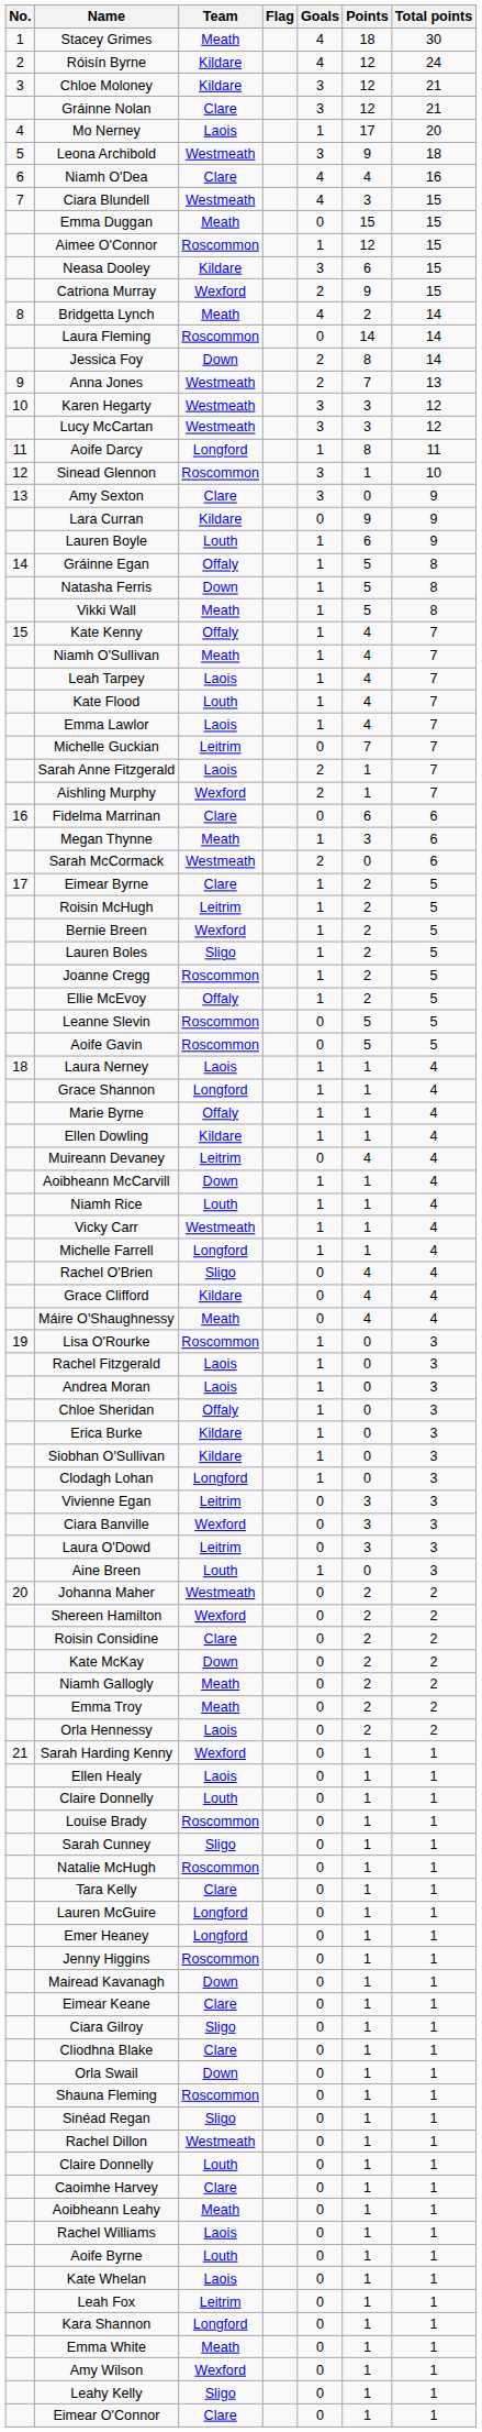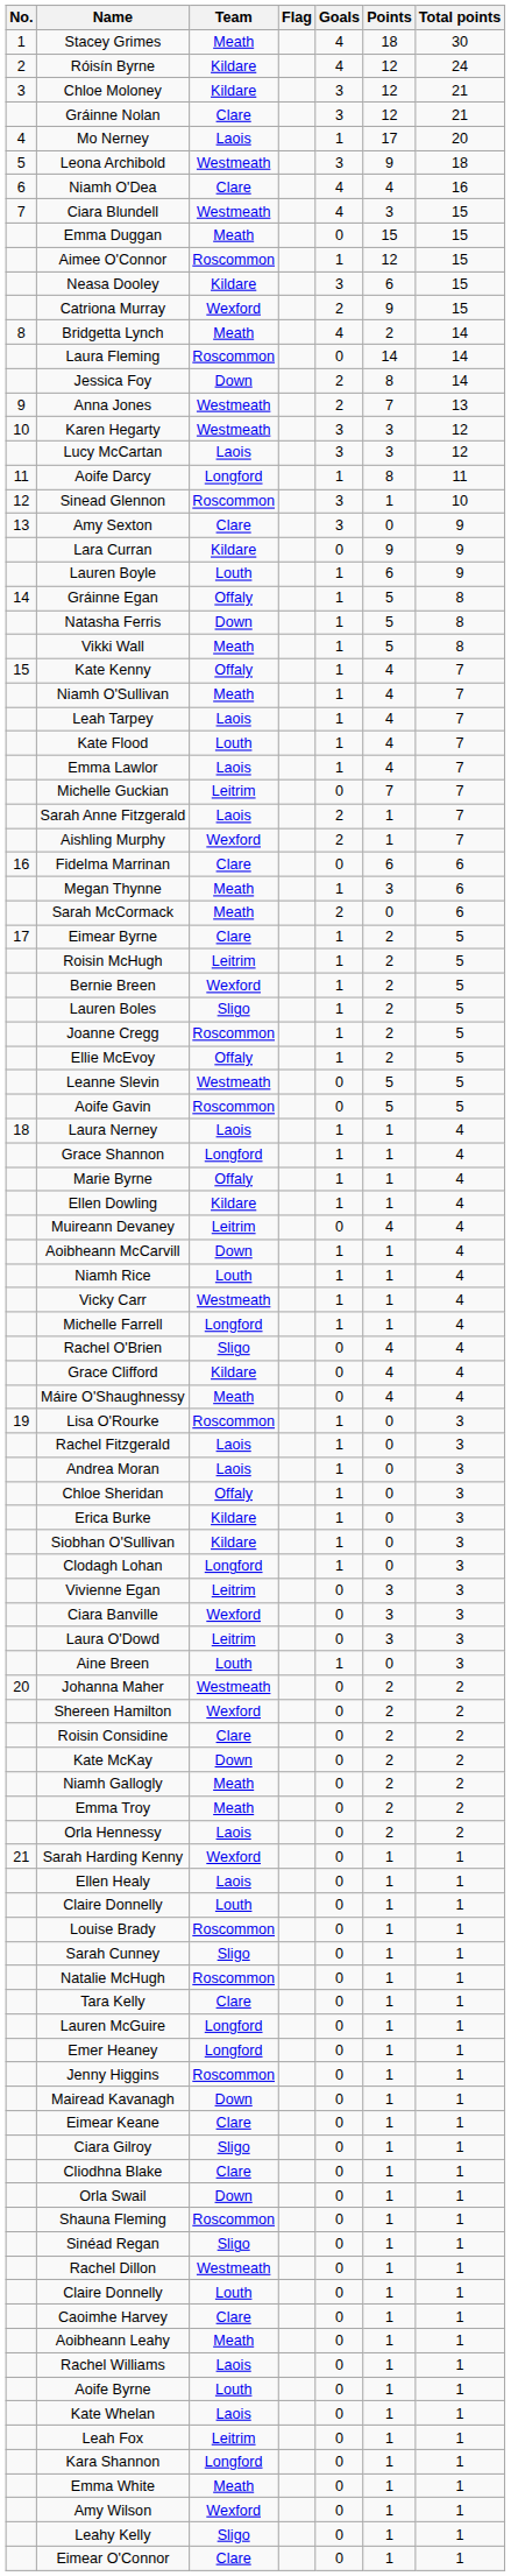Lucy McCartan | Team: Westmeath -> Laois
Sarah McCormack | Team: Westmeath -> Meath
Leanne Slevin | Team: Roscommon -> Westmeath
